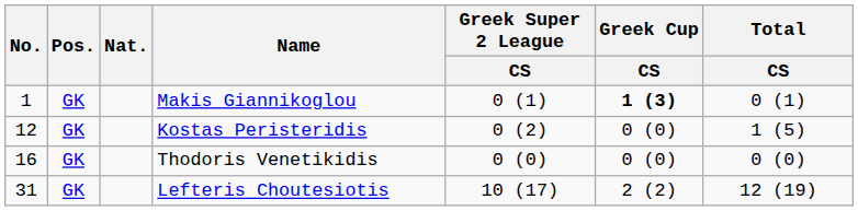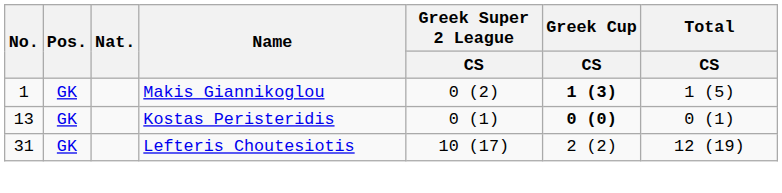Makis Giannikoglou | Greek Super 2 League / CS: 0 (1) -> 0 (2)
Makis Giannikoglou | Total / CS: 0 (1) -> 1 (5)
Kostas Peristeridis | No.: 12 -> 13
Kostas Peristeridis | Greek Super 2 League / CS: 0 (2) -> 0 (1)
Kostas Peristeridis | Greek Cup / CS: normal -> bold
Kostas Peristeridis | Total / CS: 1 (5) -> 0 (1)
- row: 16 | GK | Thodoris Venetikidis | 0 (0) | 0 (0) | 0 (0)
